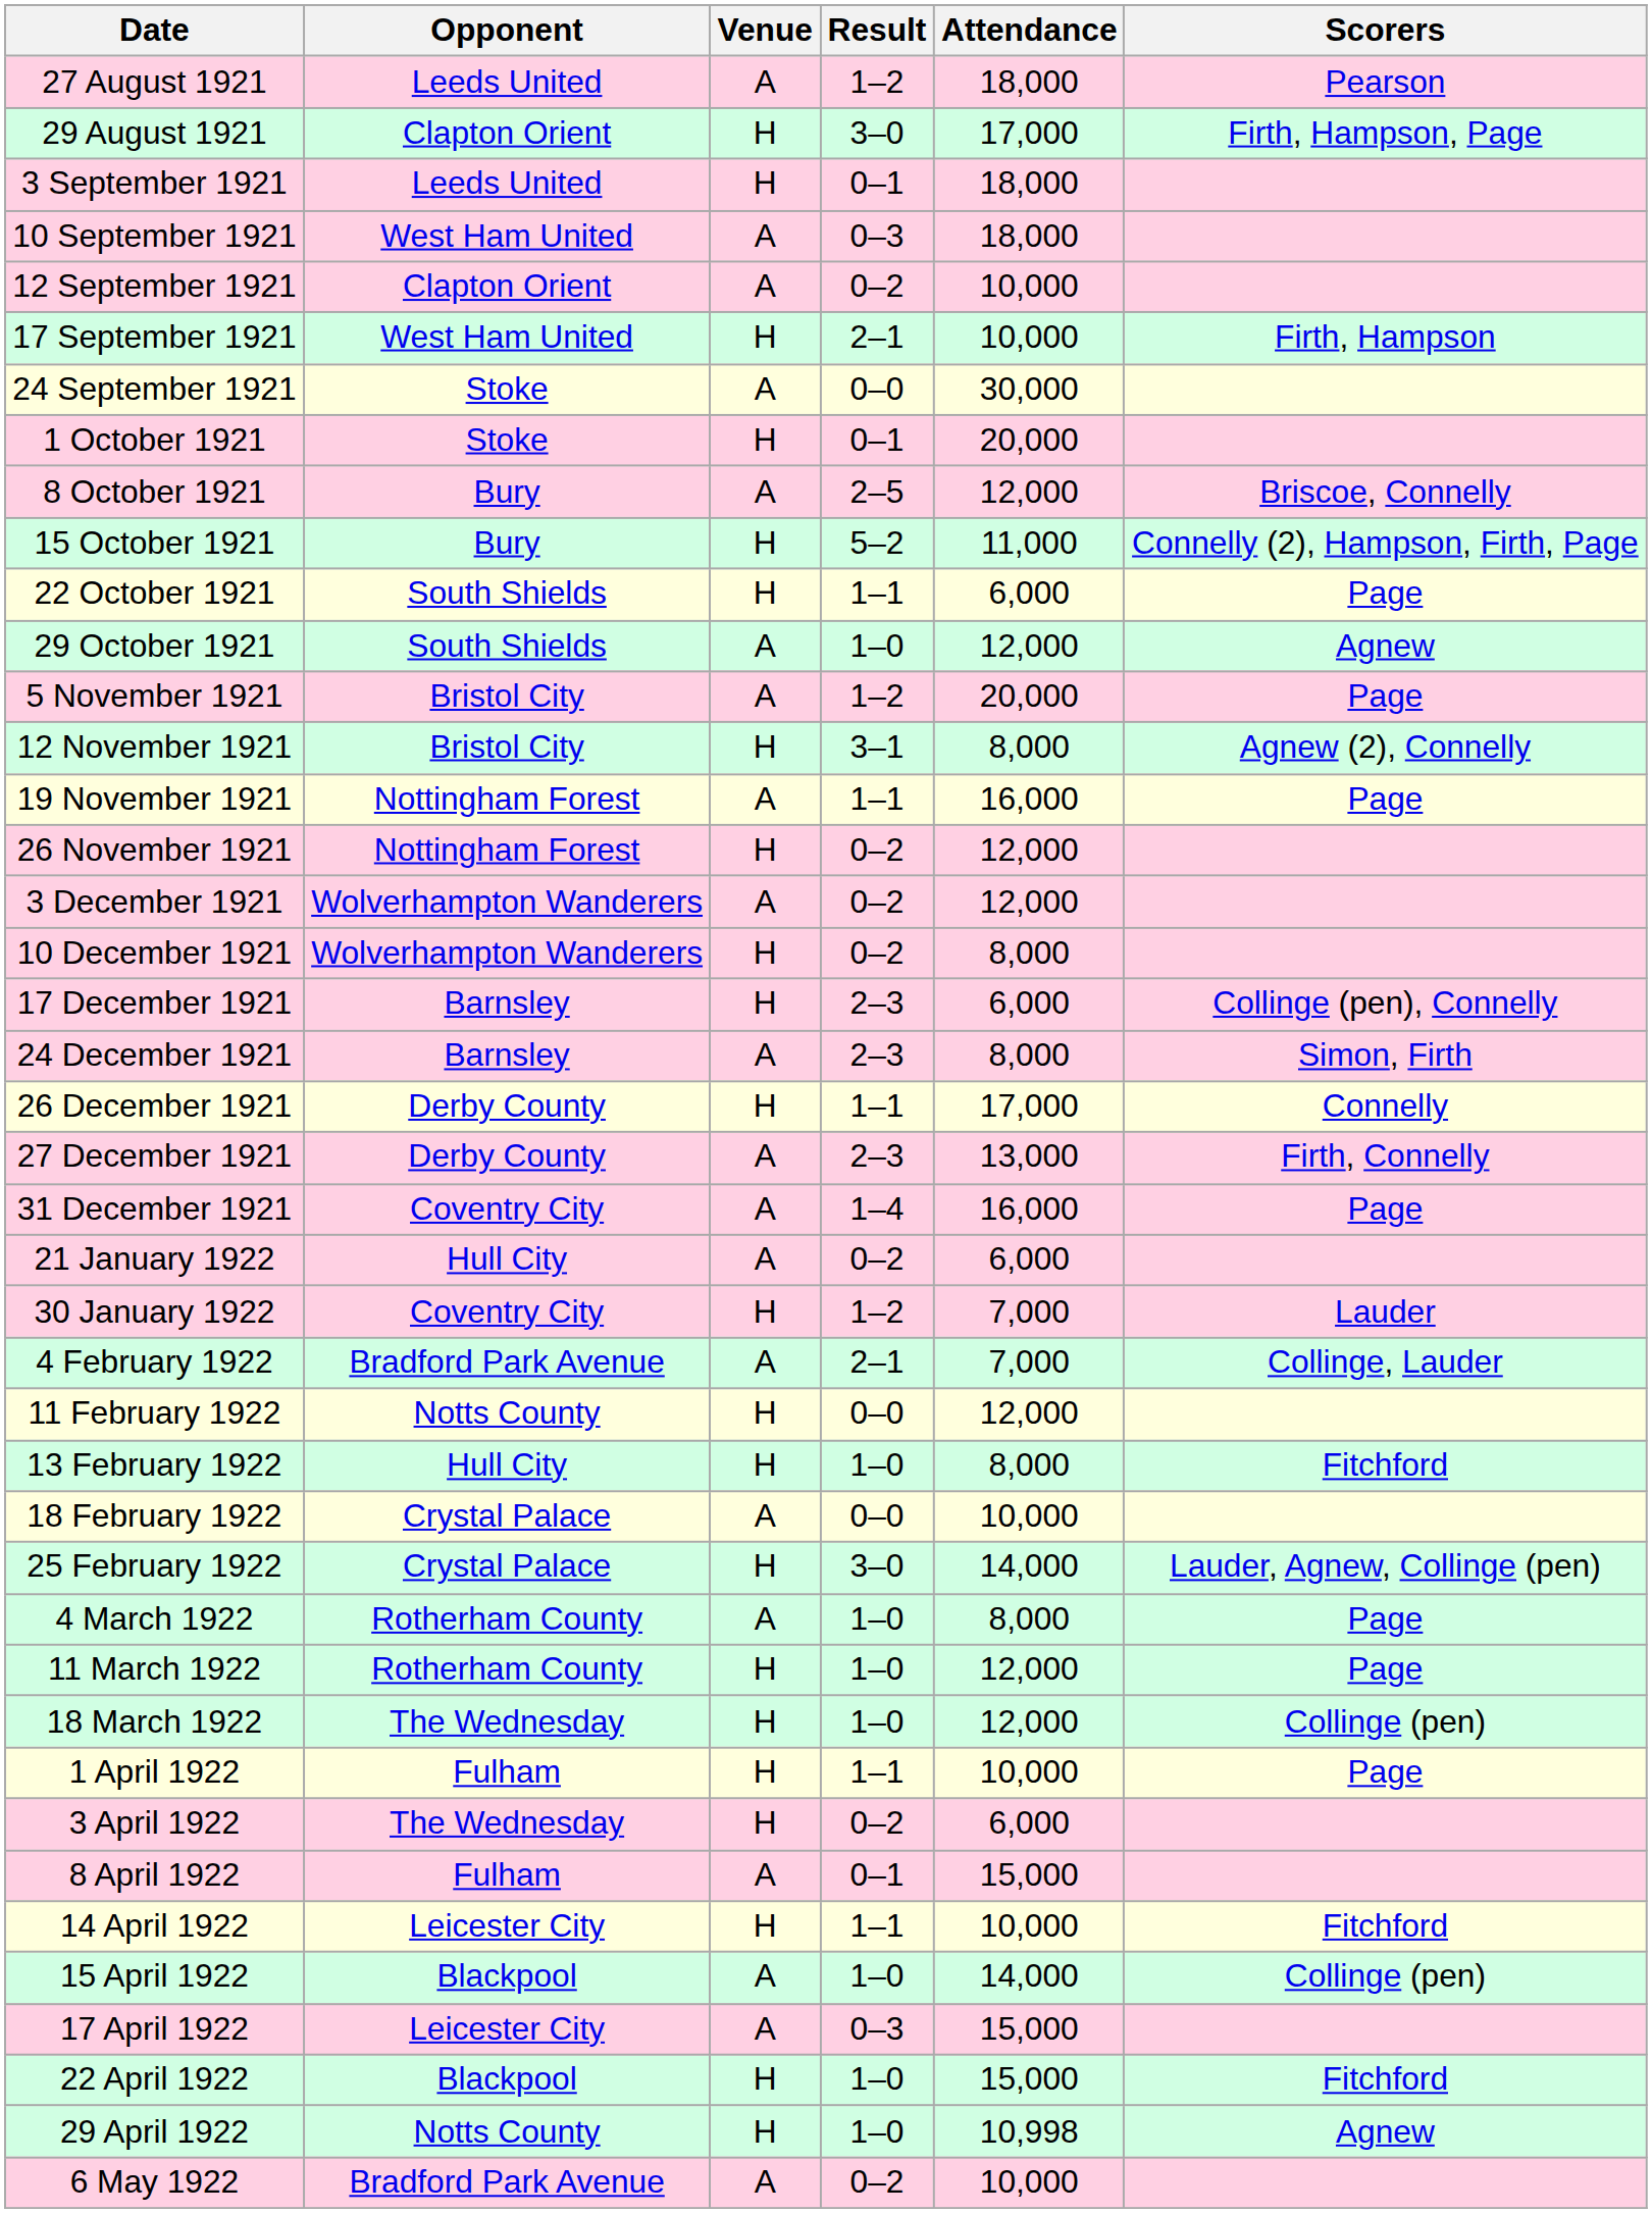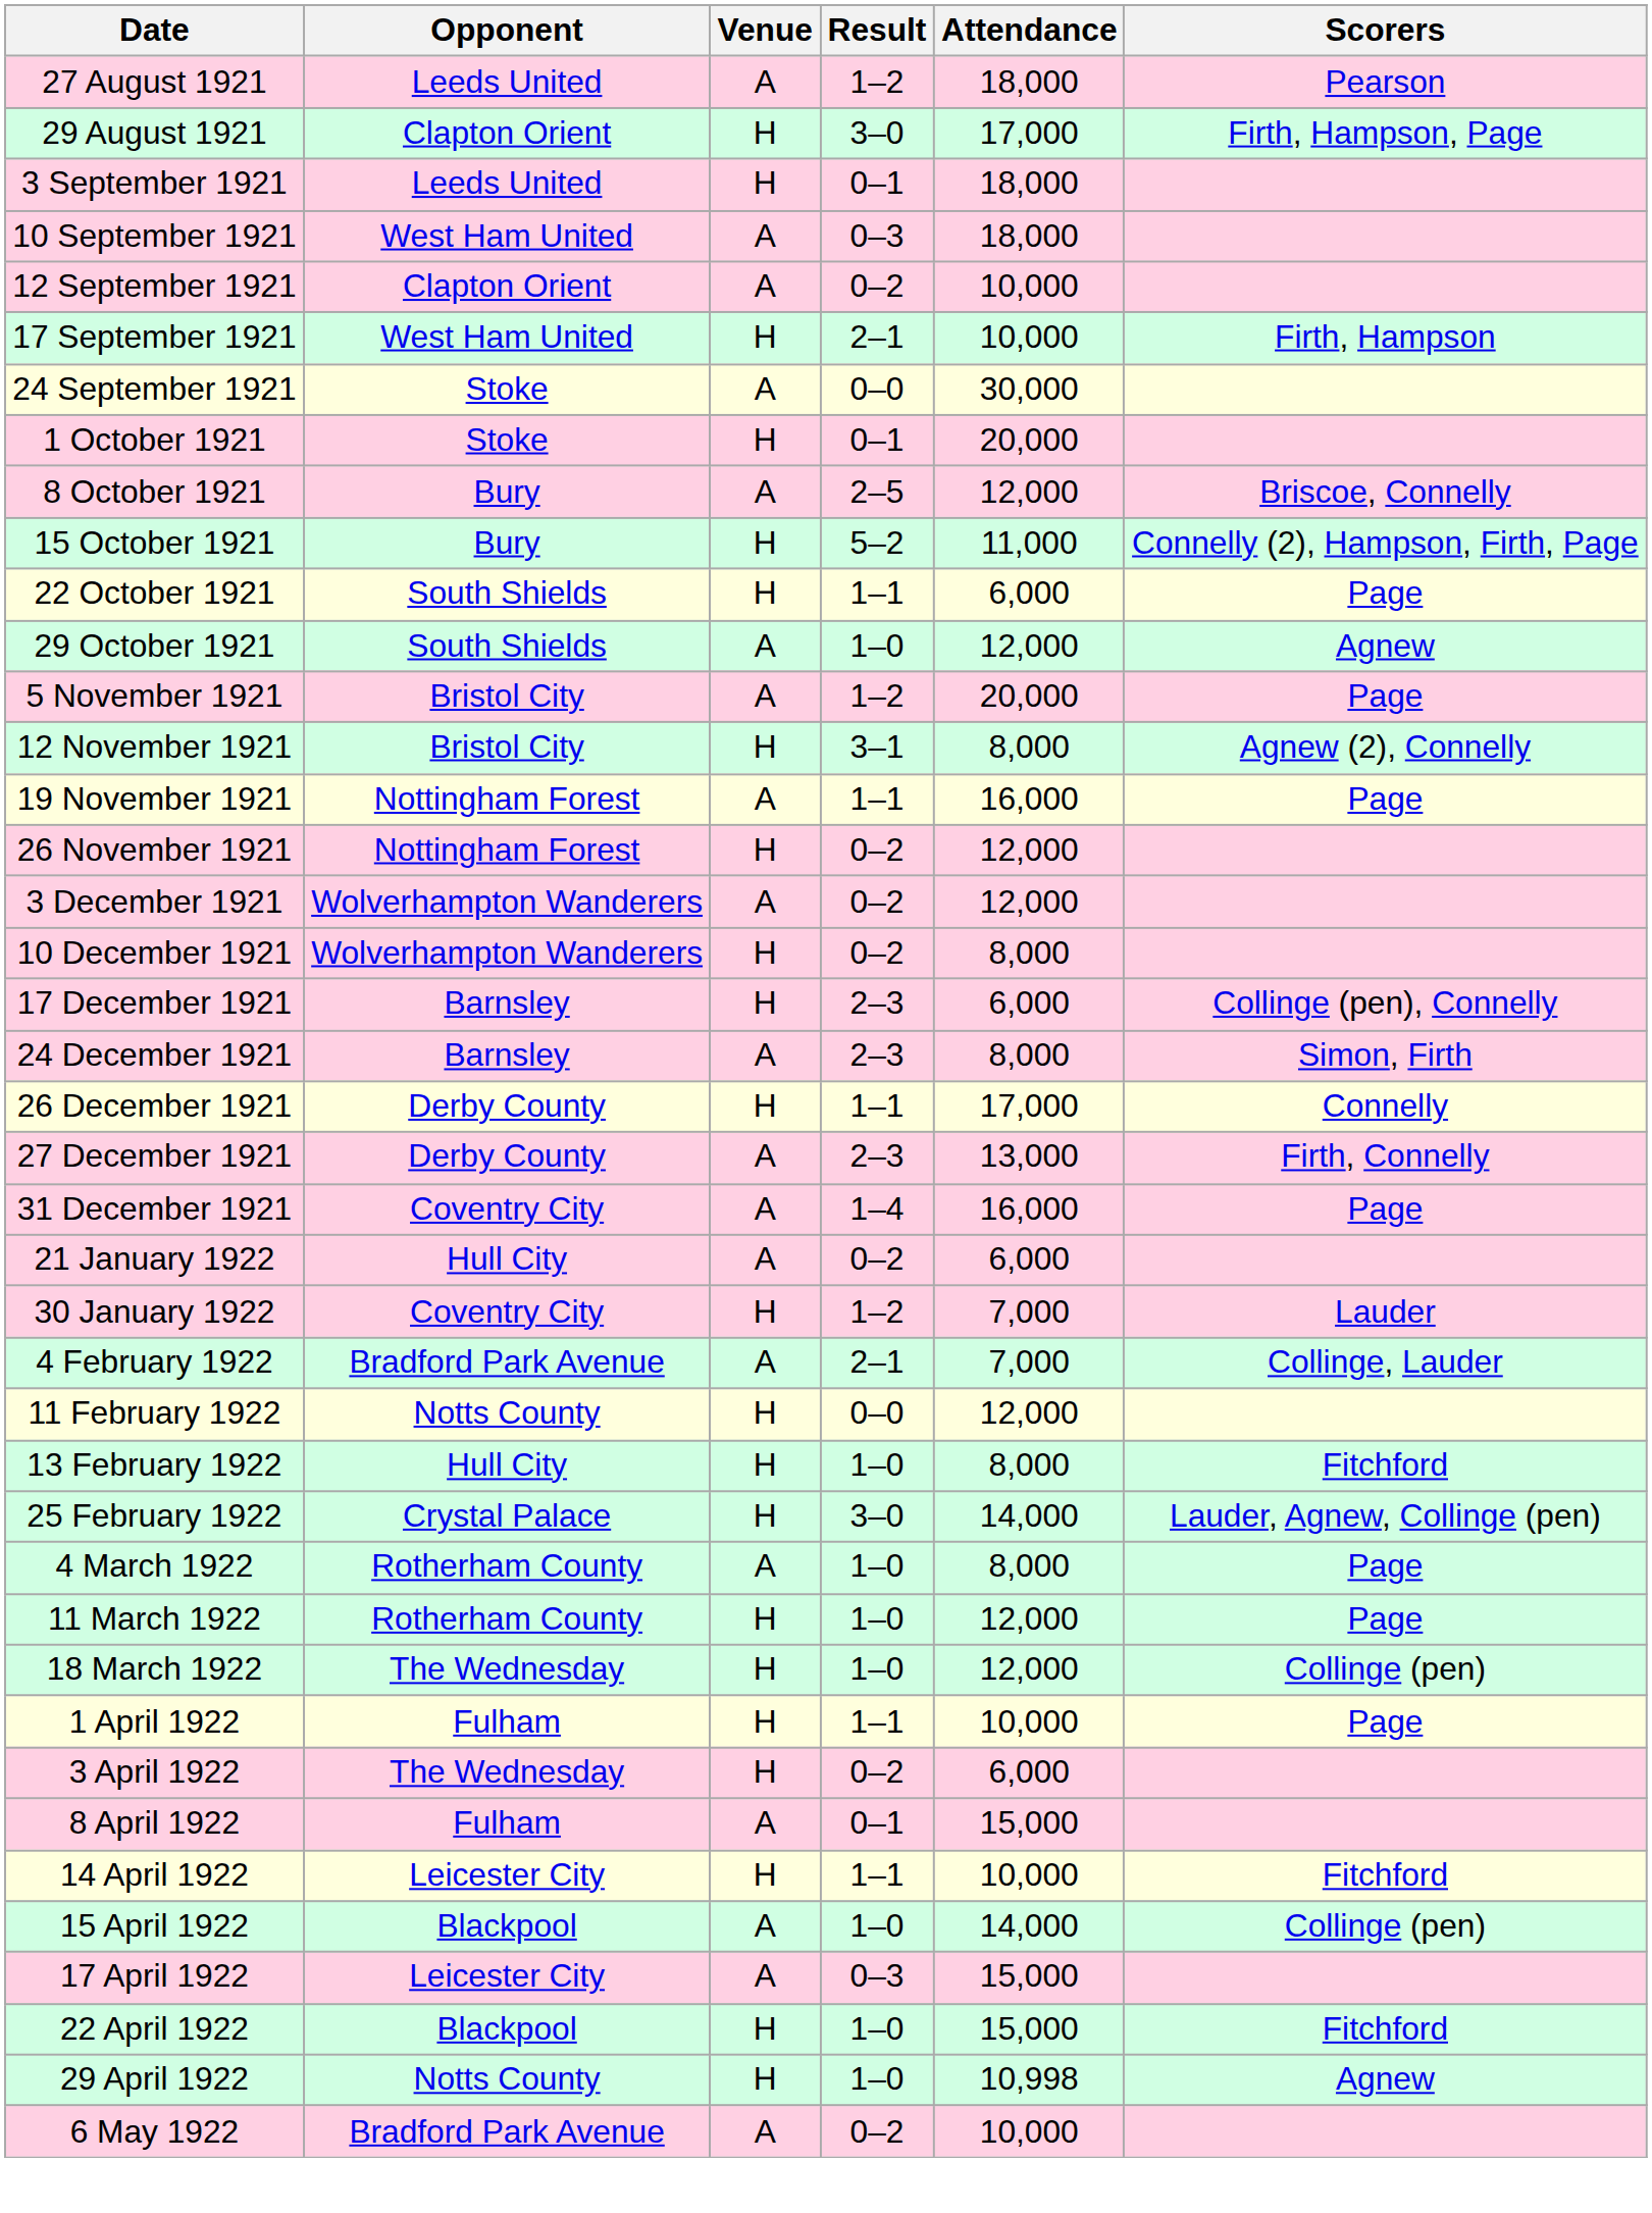- row: 18 February 1922 | Crystal Palace | A | 0–0 | 10,000
